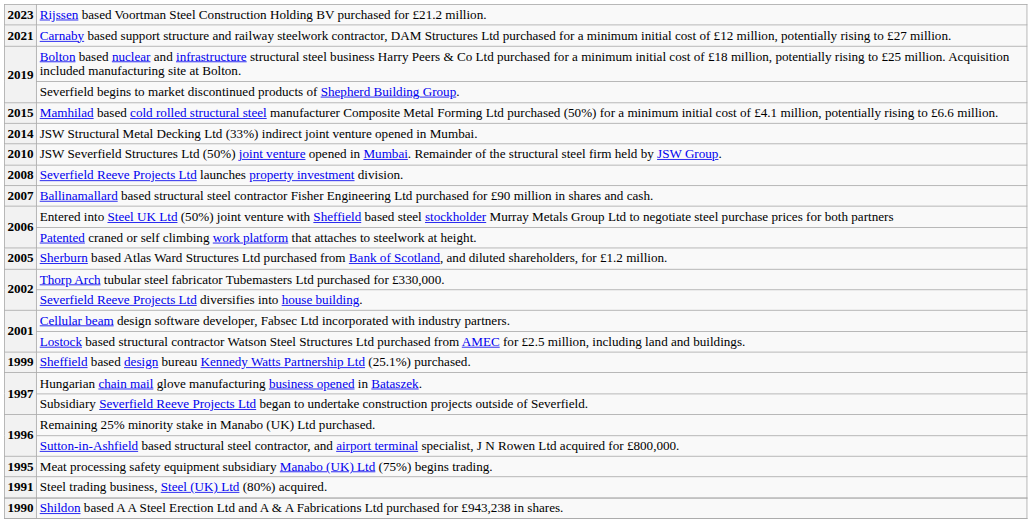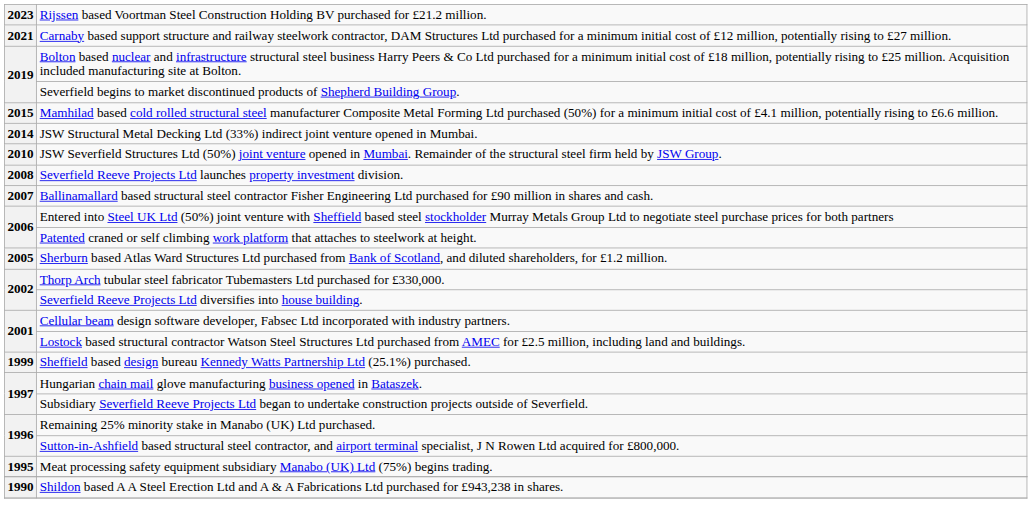- row: 1991 | Steel trading business, Steel (UK) Ltd (80%) acquired.
